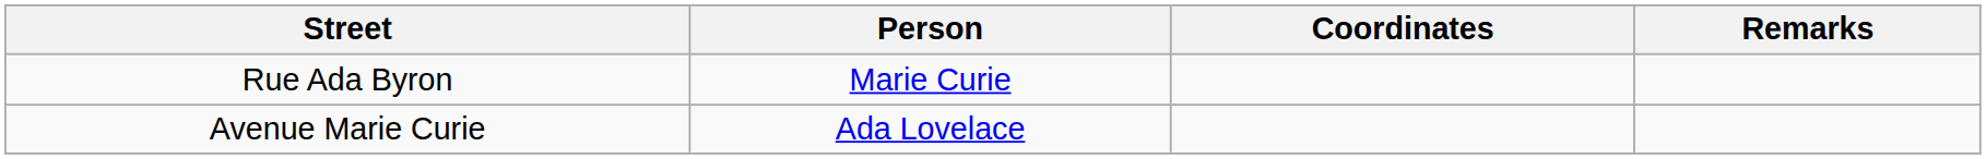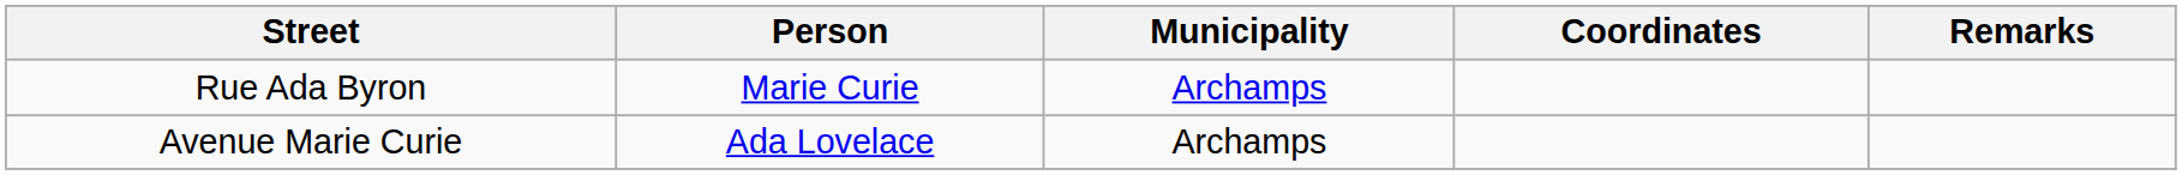+ column: Municipality | Archamps | Archamps
